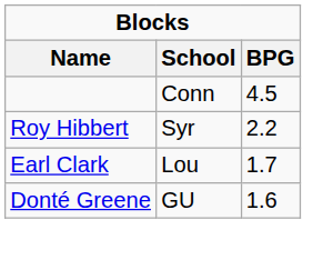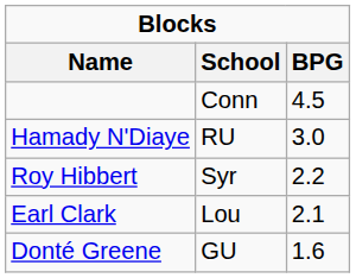+ row: Hamady N'Diaye | RU | 3.0
Earl Clark | BPG: 1.7 -> 2.1
